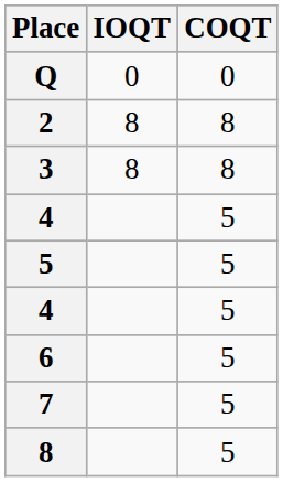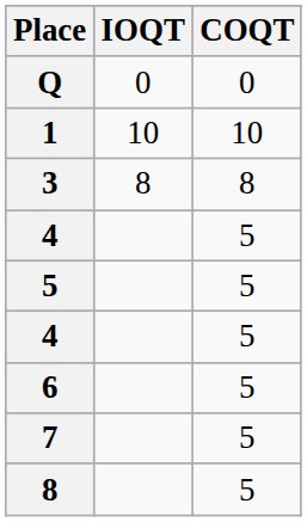+ row: 1 | 10 | 10
- row: 2 | 8 | 8
